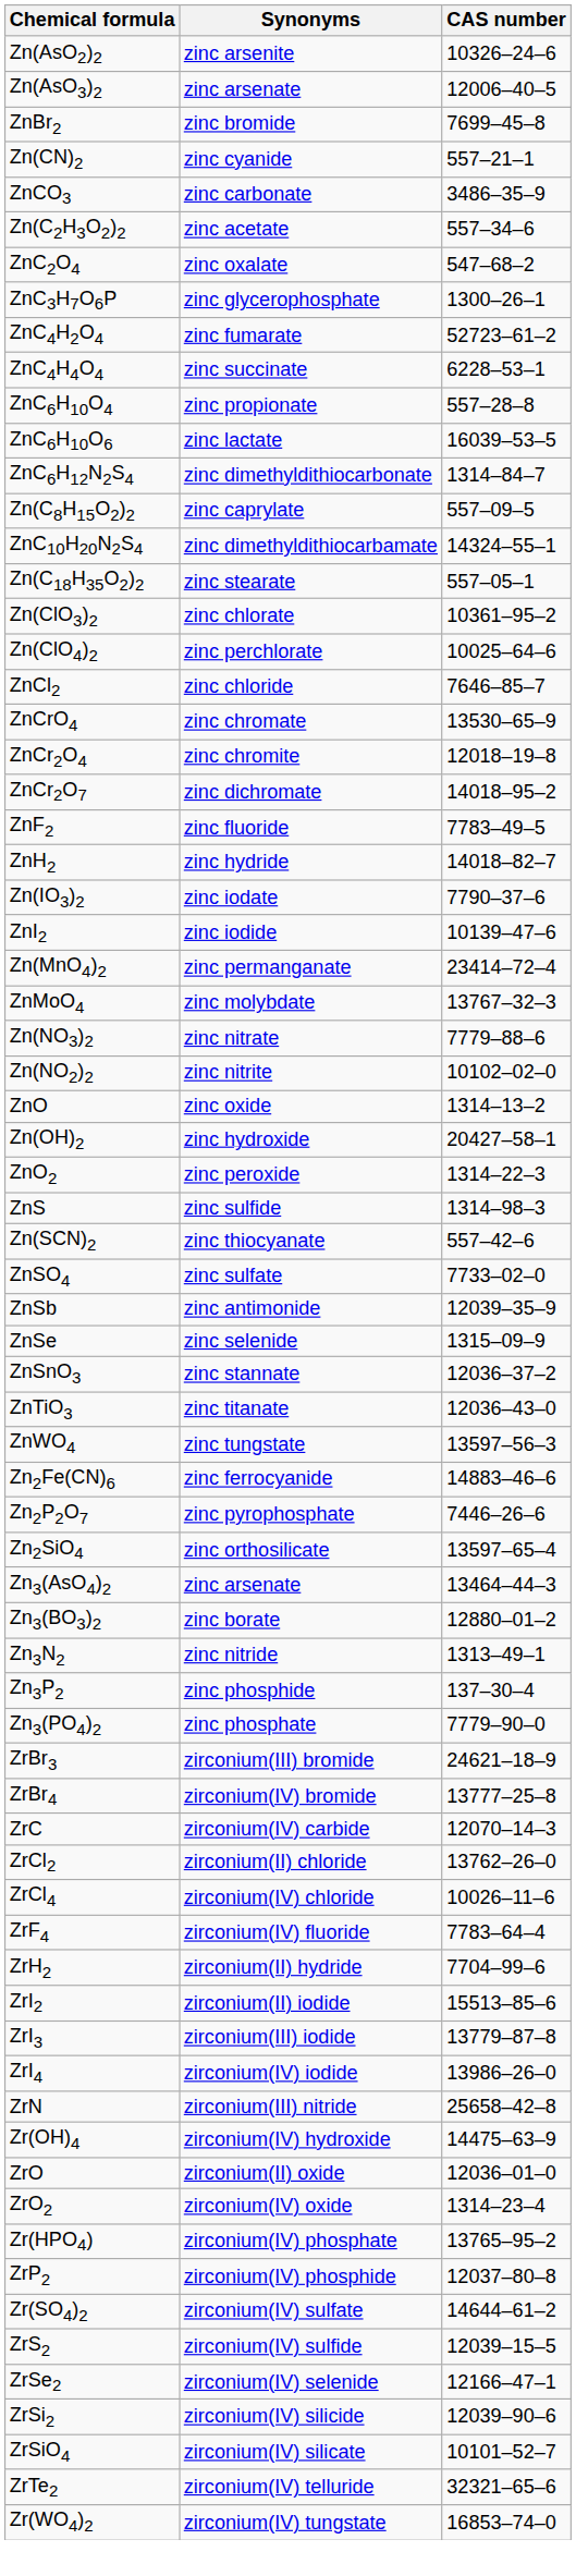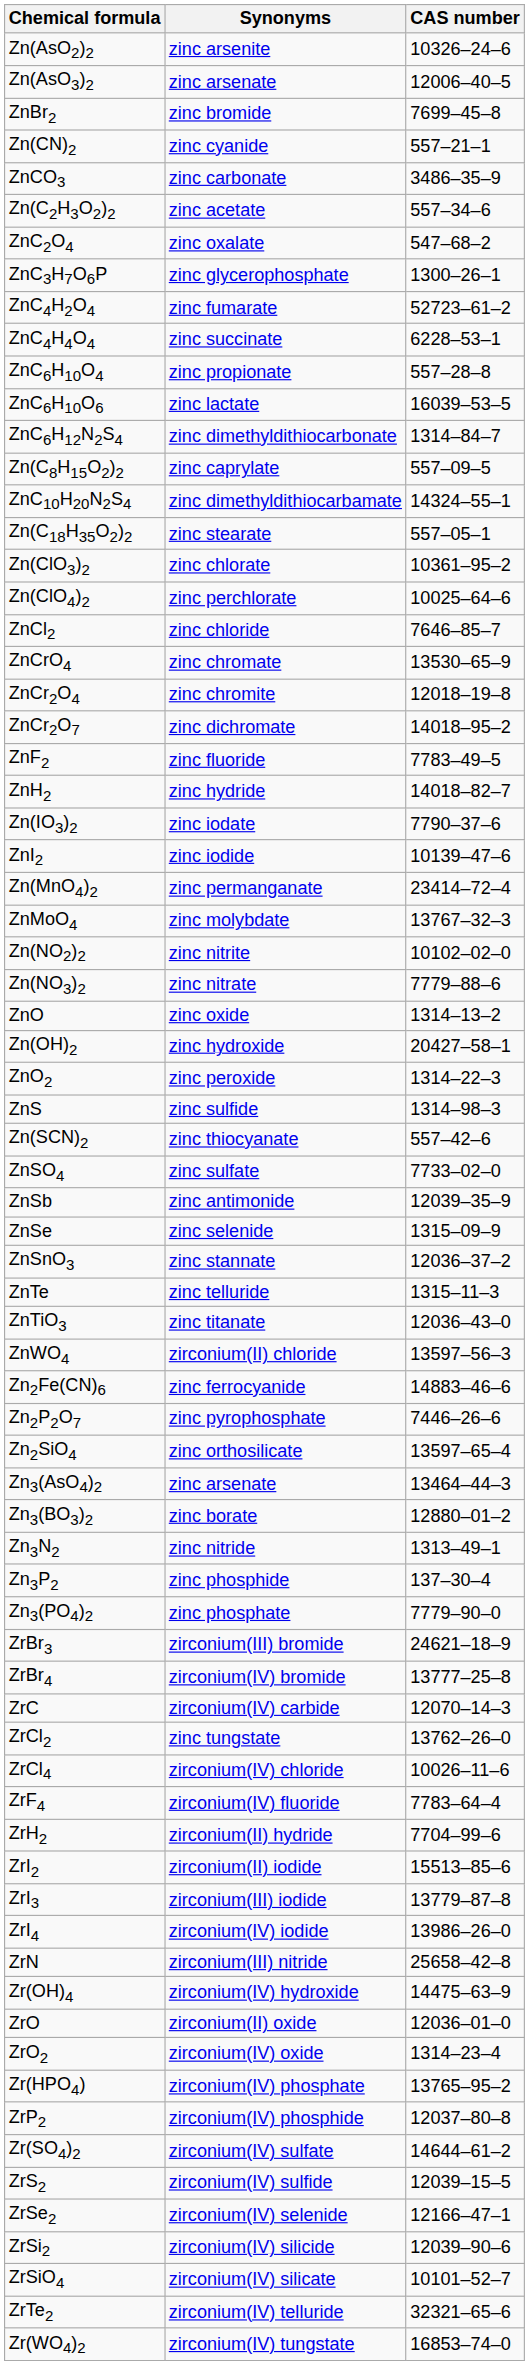rows swapped: Zn(NO2)2 <-> Zn(NO3)2
+ row: ZnTe | zinc telluride | 1315–11–3
ZnWO4 | Synonyms: zinc tungstate -> zirconium(II) chloride
ZrCl2 | Synonyms: zirconium(II) chloride -> zinc tungstate
